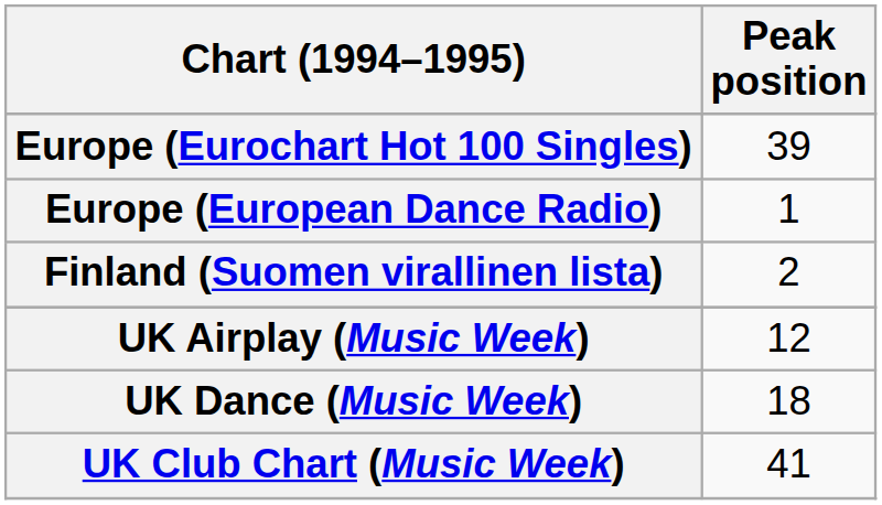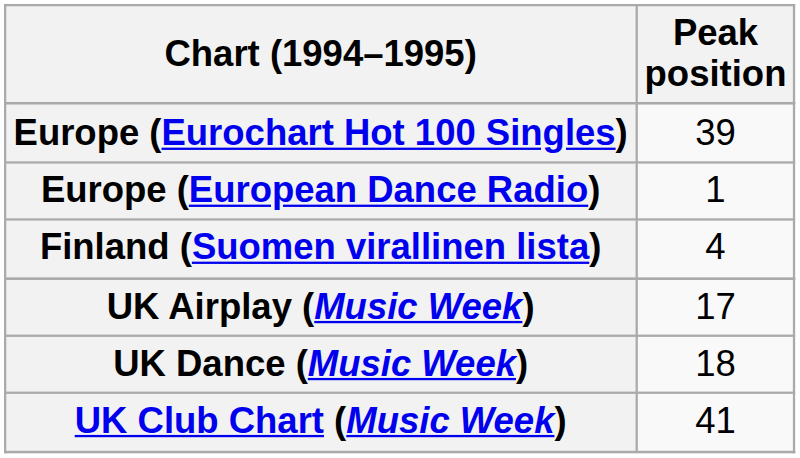Finland (Suomen virallinen lista) | Peak position: 2 -> 4
UK Airplay (Music Week) | Peak position: 12 -> 17
